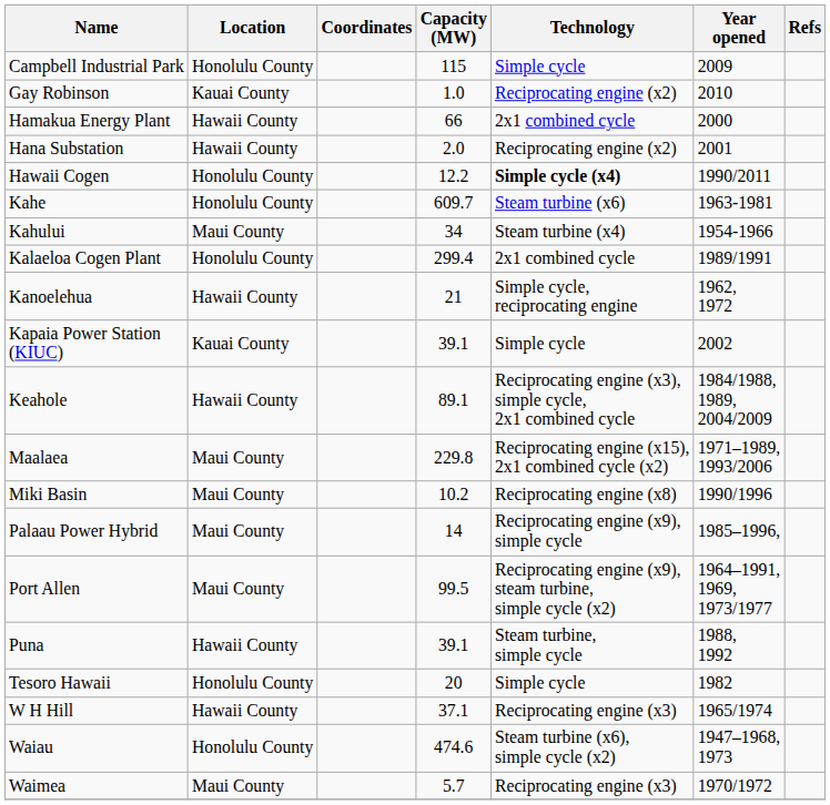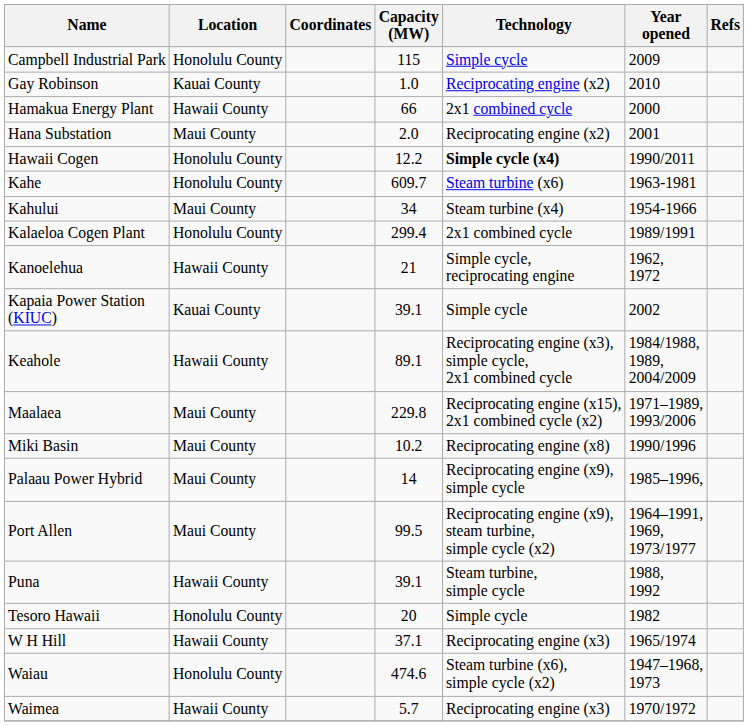Hana Substation | Location: Hawaii County -> Maui County
Waimea | Location: Maui County -> Hawaii County
